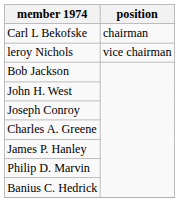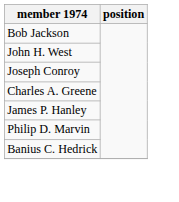- row: Carl L Bekofske | chairman
- row: leroy Nichols | vice chairman
